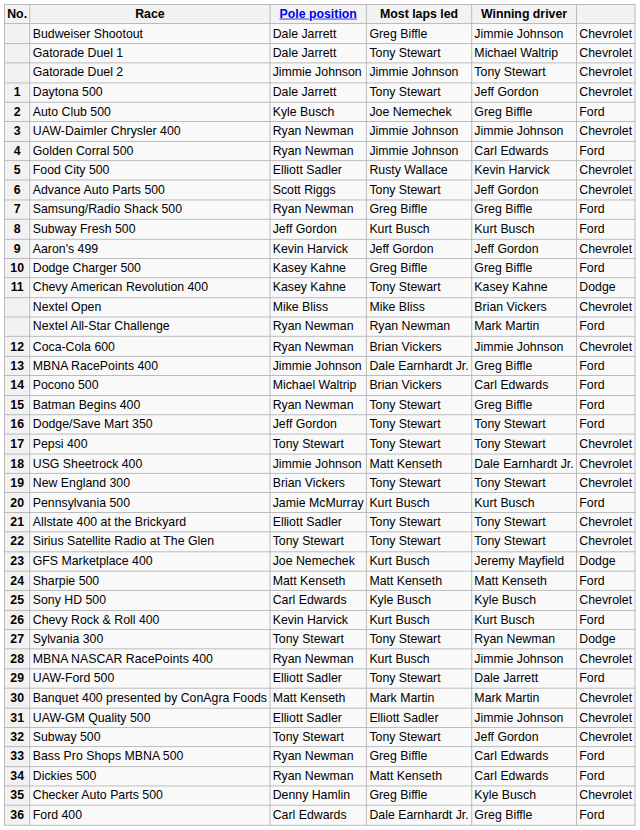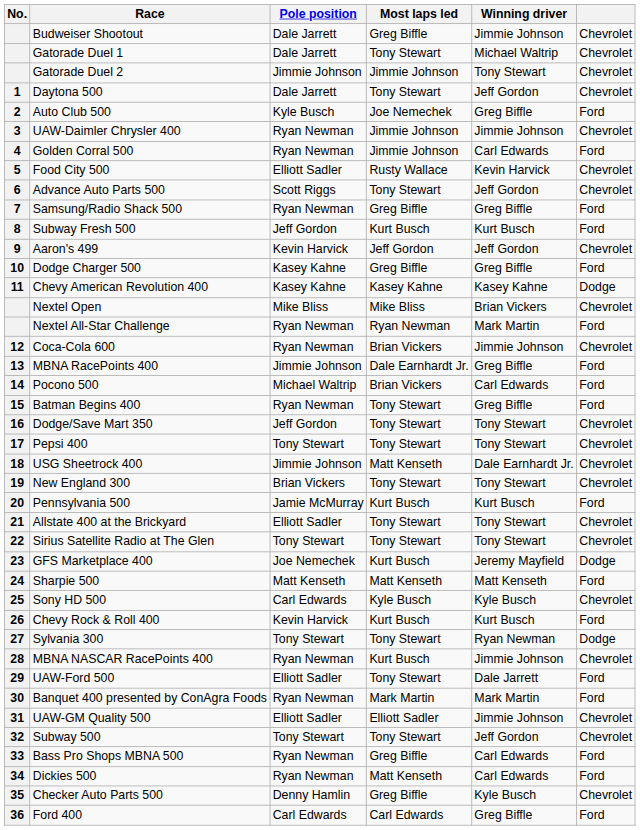Chevy American Revolution 400 | Most laps led: Tony Stewart -> Kasey Kahne
Dodge/Save Mart 350 | column 6: Ford -> Chevrolet
Banquet 400 presented by ConAgra Foods | Pole position: Matt Kenseth -> Ryan Newman
Banquet 400 presented by ConAgra Foods | column 6: Chevrolet -> Ford
Ford 400 | Most laps led: Dale Earnhardt Jr. -> Carl Edwards
